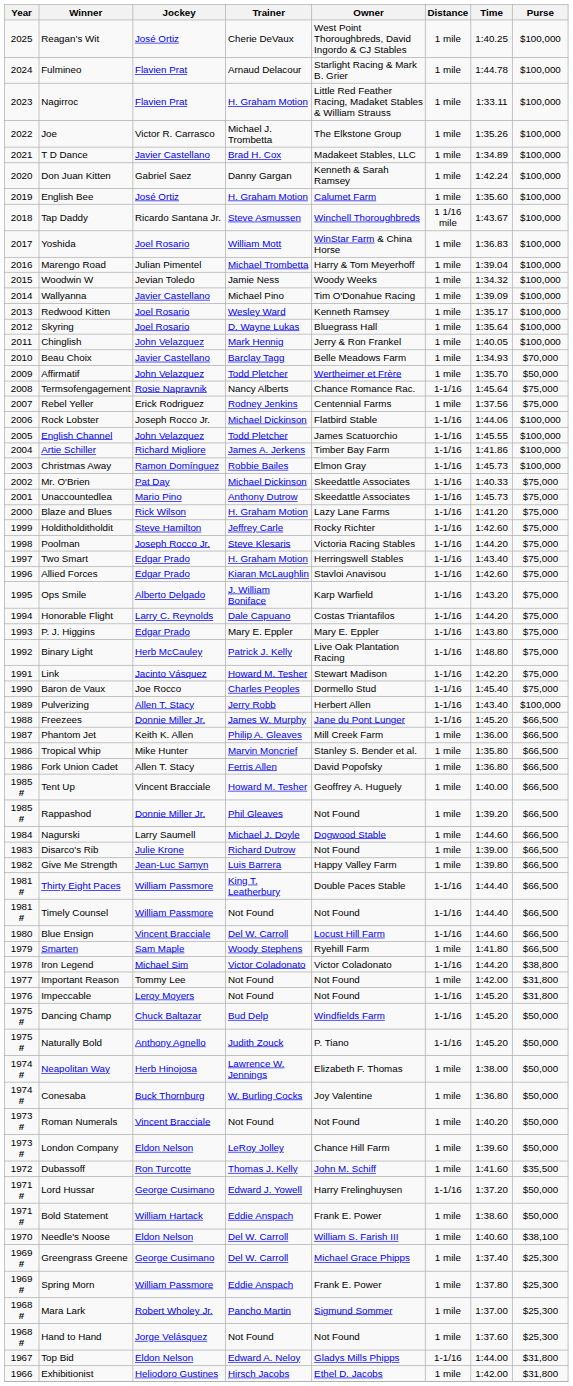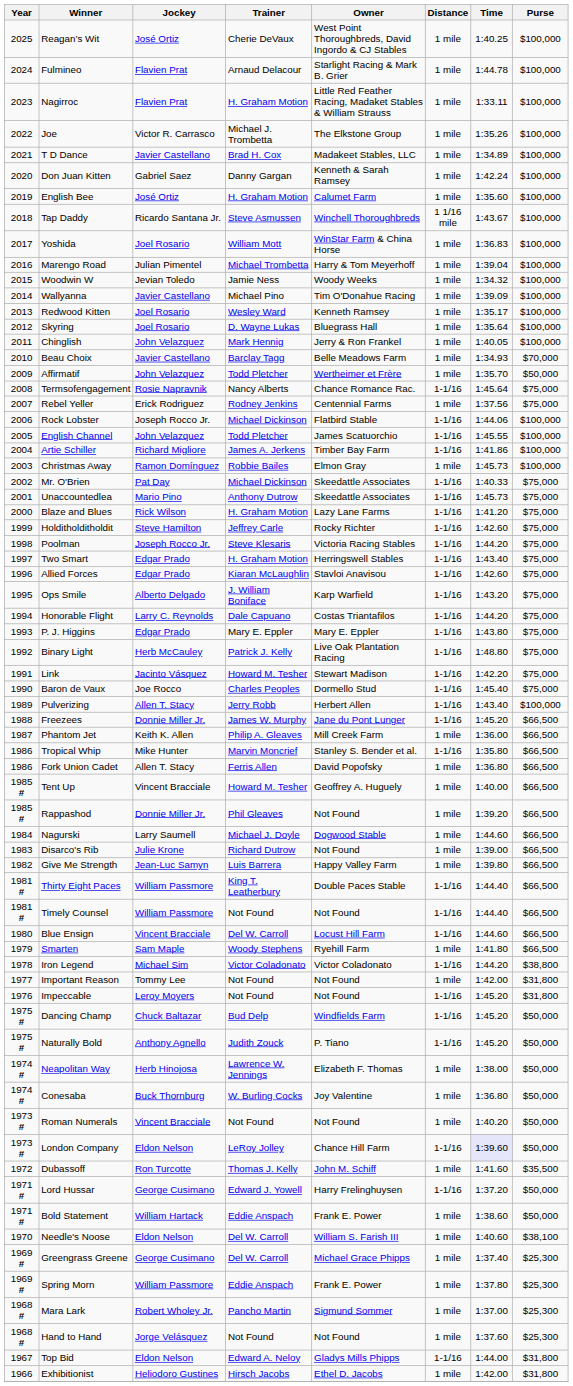Christmas Away | Distance: 1-1/16 -> 1 mile
Tropical Whip | Distance: 1 mile -> 1-1/16
London Company | Distance: 1 mile -> 1-1/16
London Company | Time: no background -> lavender background
